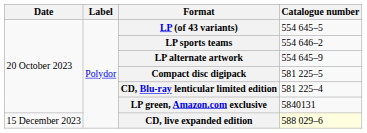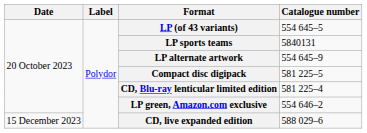LP sports teams | Catalogue number: 554 646–2 -> 5840131
LP green, Amazon.com exclusive | Catalogue number: 5840131 -> 554 646–2
CD, live expanded edition | Catalogue number: lightyellow background -> no background
